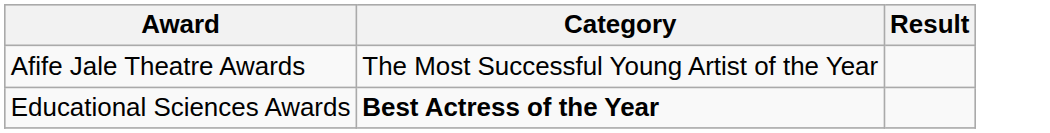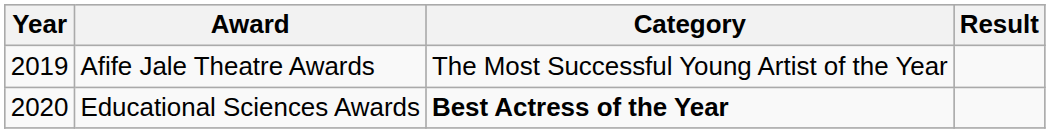+ column: Year | 2019 | 2020
